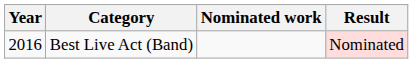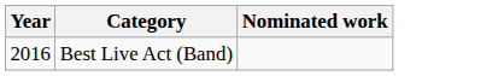- column: Result | Nominated
